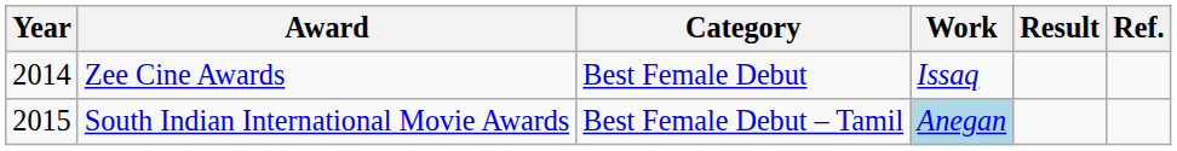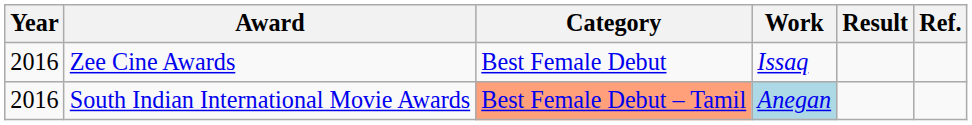Zee Cine Awards | Year: 2014 -> 2016
South Indian International Movie Awards | Year: 2015 -> 2016
South Indian International Movie Awards | Category: no background -> lightsalmon background
